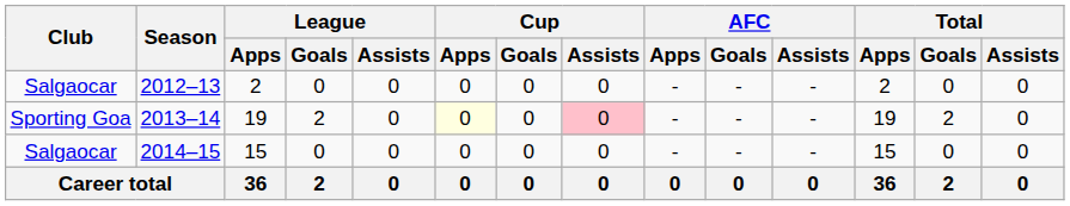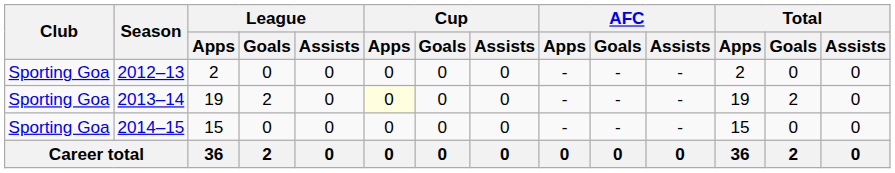2012–13 | Club: Salgaocar -> Sporting Goa
2013–14 | Cup / Assists: pink background -> no background
2014–15 | Club: Salgaocar -> Sporting Goa
